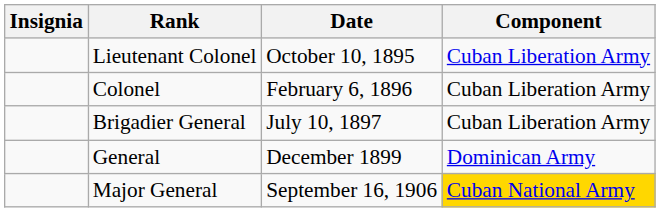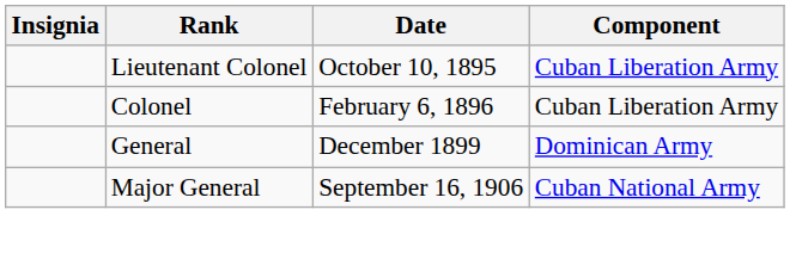- row: Brigadier General | July 10, 1897 | Cuban Liberation Army
Major General | Component: gold background -> no background
